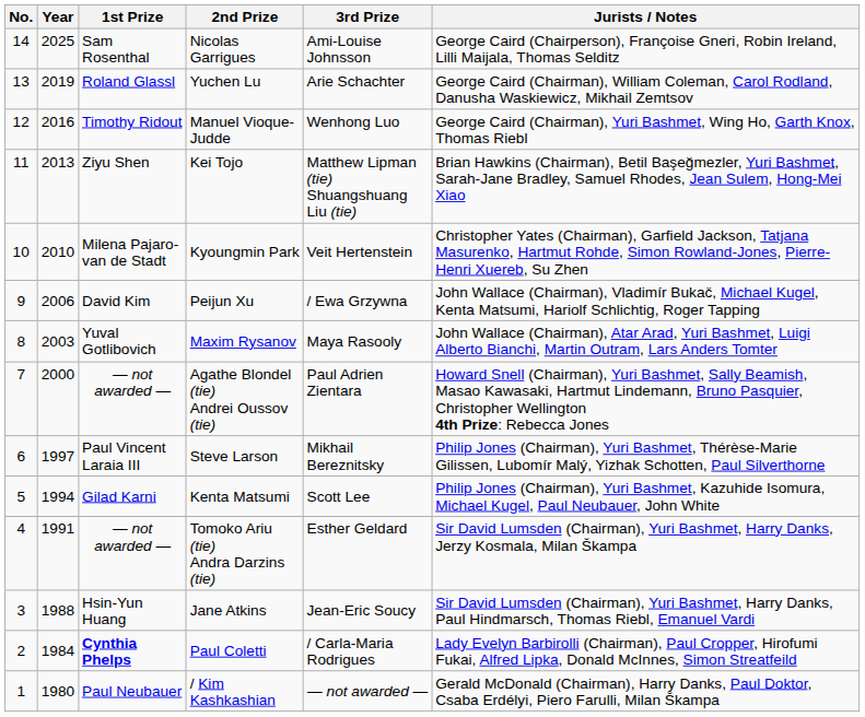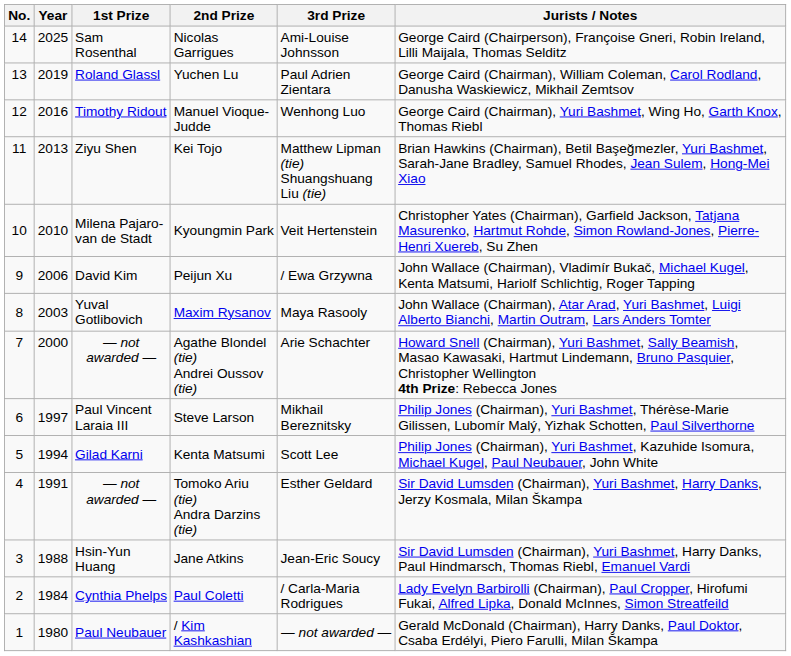Yuchen Lu | 3rd Prize: Arie Schachter -> Paul Adrien Zientara
Agathe Blondel (tie) Andrei Oussov (tie) | 3rd Prize: Paul Adrien Zientara -> Arie Schachter
Paul Coletti | 1st Prize: bold -> normal
